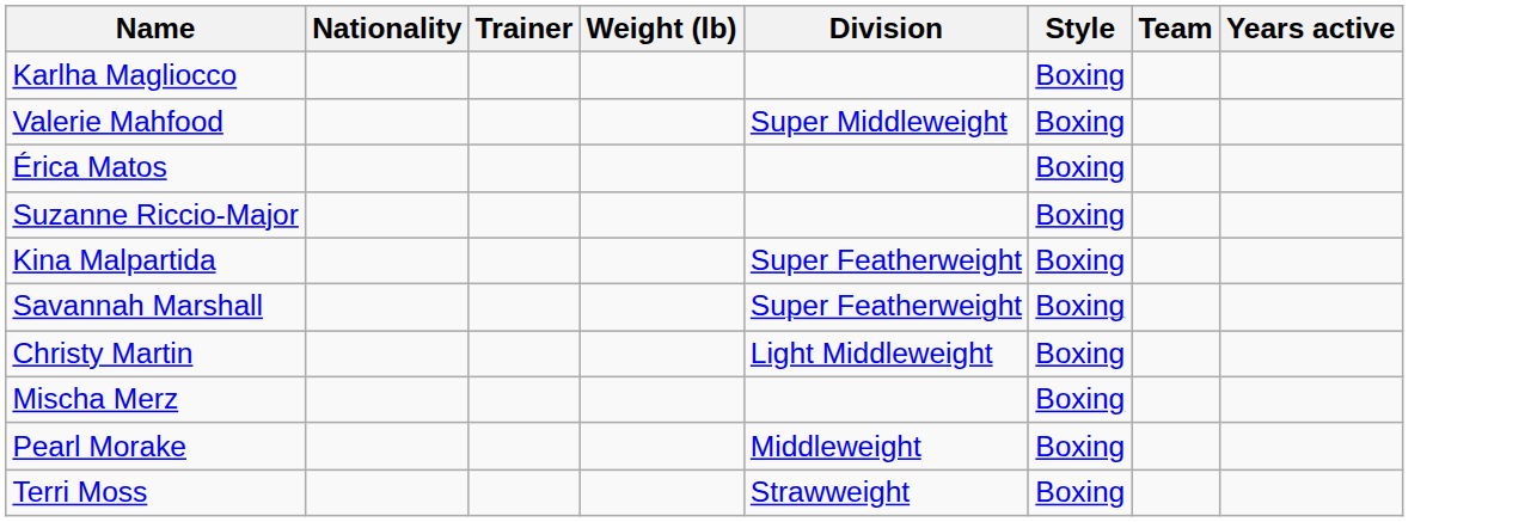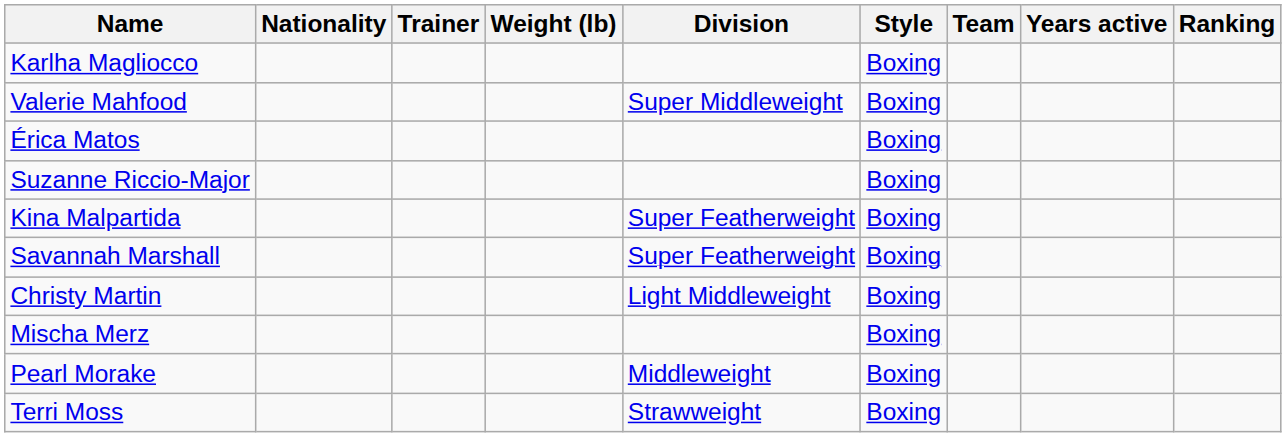+ column: Ranking
